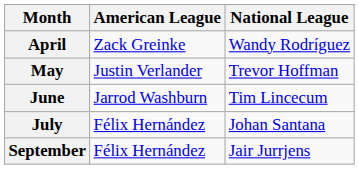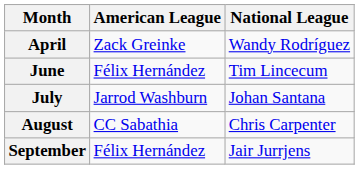- row: May | Justin Verlander | Trevor Hoffman
June | American League: Jarrod Washburn -> Félix Hernández
July | American League: Félix Hernández -> Jarrod Washburn
+ row: August | CC Sabathia | Chris Carpenter
